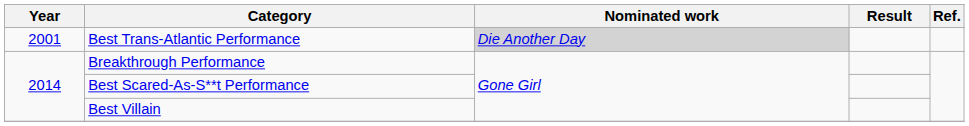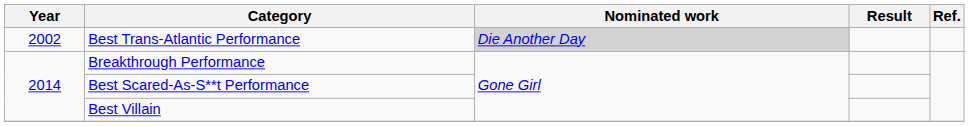Best Trans-Atlantic Performance | Year: 2001 -> 2002
